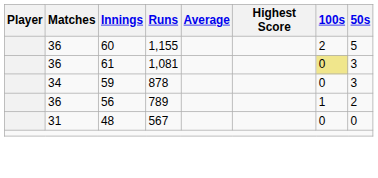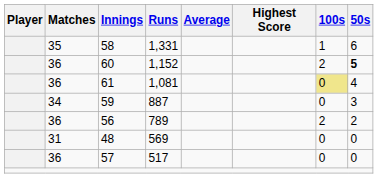+ row: 35 | 58 | 1,331 | 1 | 6
60 | Runs: 1,155 -> 1,152
60 | 50s: normal -> bold
61 | 50s: 3 -> 4
59 | Runs: 878 -> 887
56 | 100s: 1 -> 2
48 | Runs: 567 -> 569
+ row: 36 | 57 | 517 | 0 | 0
